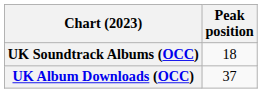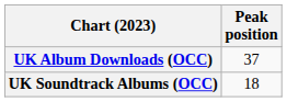rows swapped: UK Album Downloads (OCC) <-> UK Soundtrack Albums (OCC)
